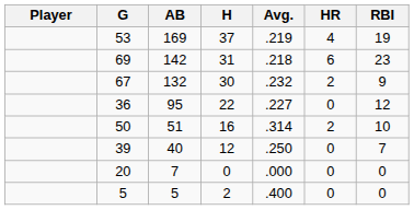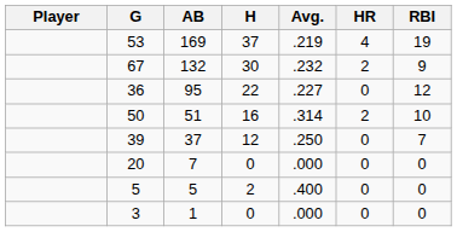- row: 69 | 142 | 31 | .218 | 6 | 23
39 | AB: 40 -> 37
+ row: 3 | 1 | 0 | .000 | 0 | 0
